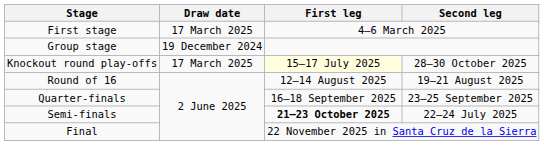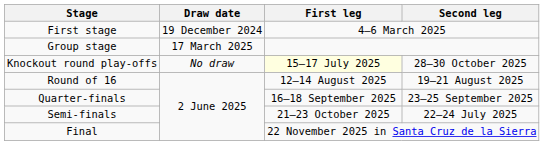First stage | Draw date: 17 March 2025 -> 19 December 2024
Group stage | Draw date: 19 December 2024 -> 17 March 2025
Knockout round play-offs | Draw date: 17 March 2025 -> No draw
Semi-finals | First leg: bold -> normal
